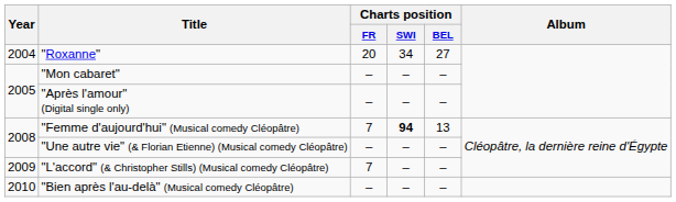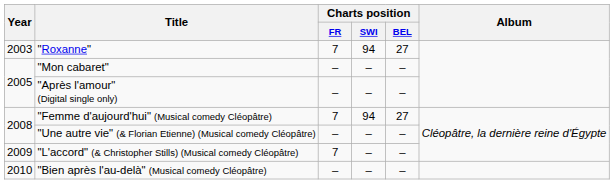"Roxanne" | Year: 2004 -> 2003
"Roxanne" | Charts position / FR: 20 -> 7
"Roxanne" | Charts position / SWI: 34 -> 94
"Femme d'aujourd'hui" (Musical comedy Cléopâtre) | Charts position / SWI: bold -> normal
"Femme d'aujourd'hui" (Musical comedy Cléopâtre) | Charts position / BEL: 13 -> 27
